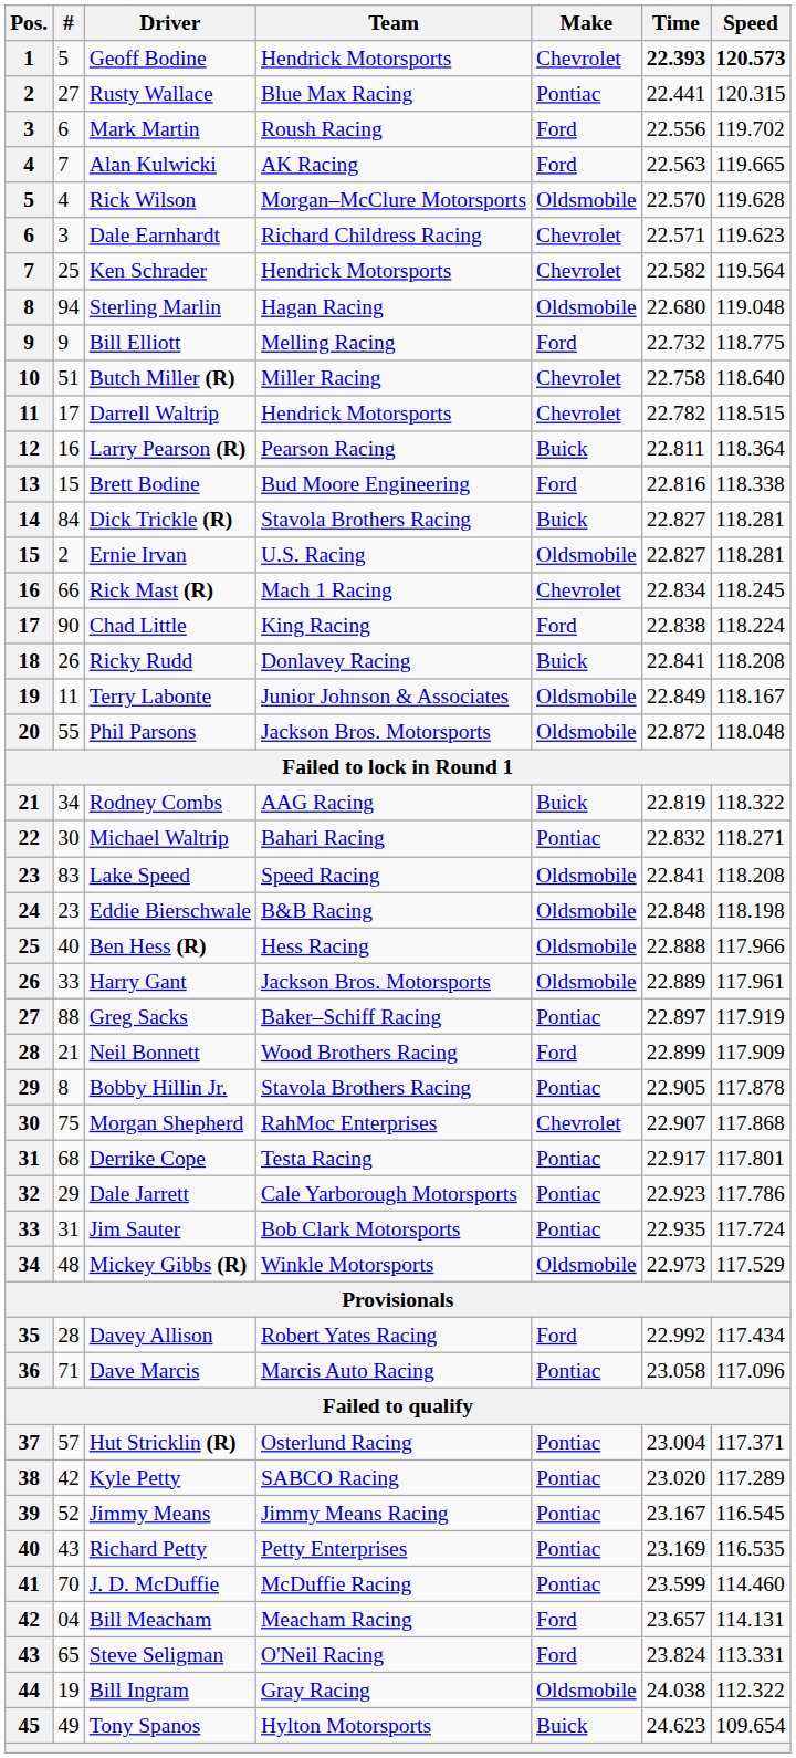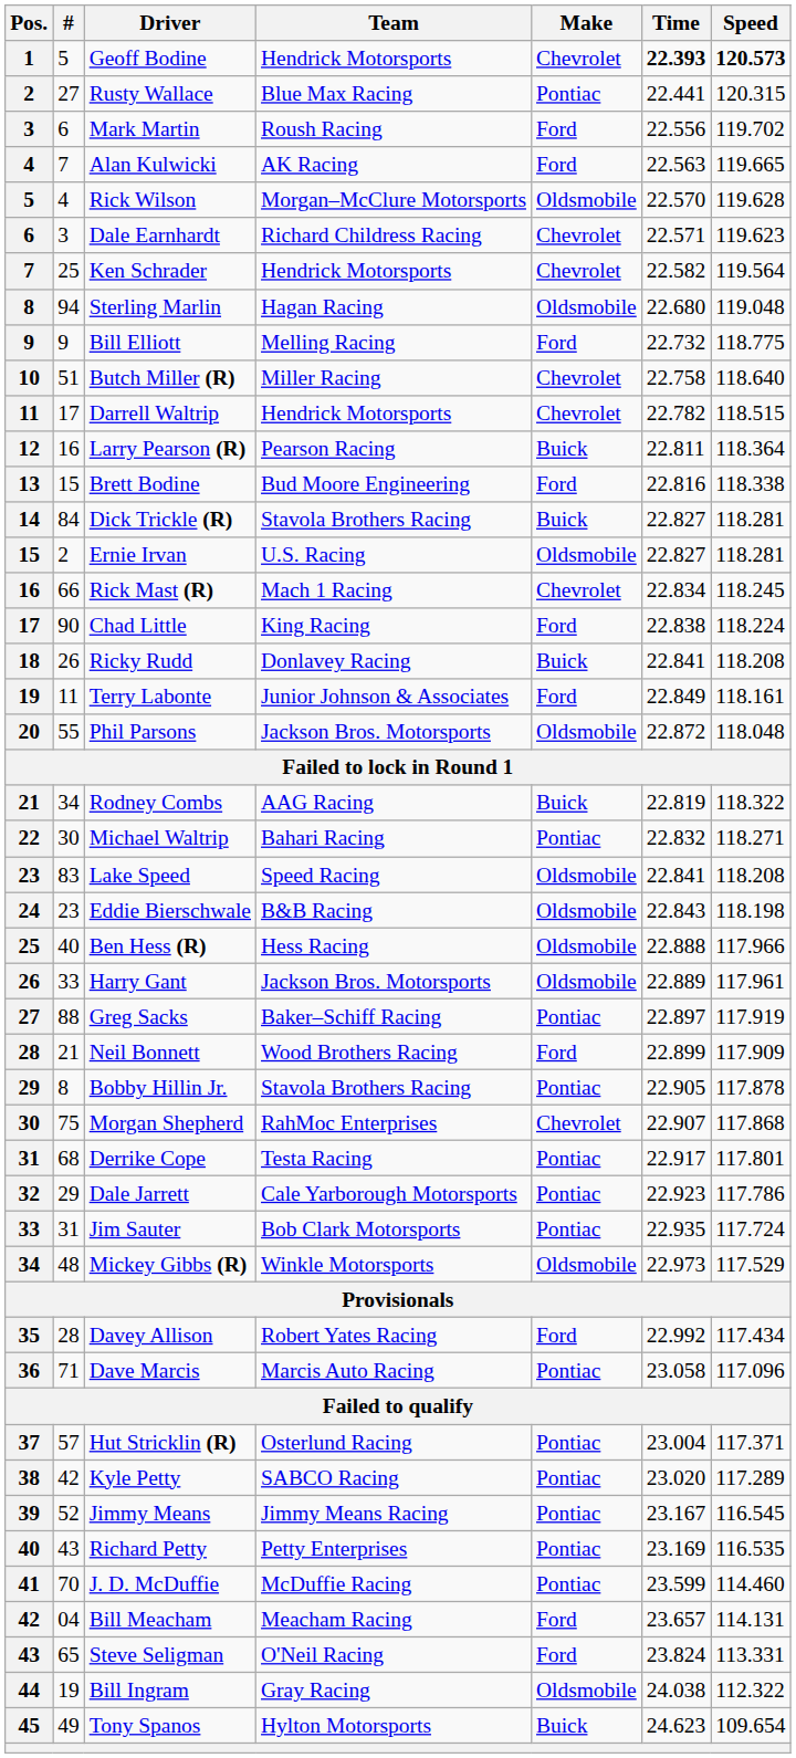Terry Labonte | Make: Oldsmobile -> Ford
Terry Labonte | Speed: 118.167 -> 118.161
Eddie Bierschwale | Time: 22.848 -> 22.843
